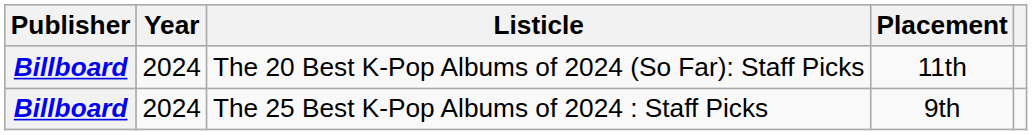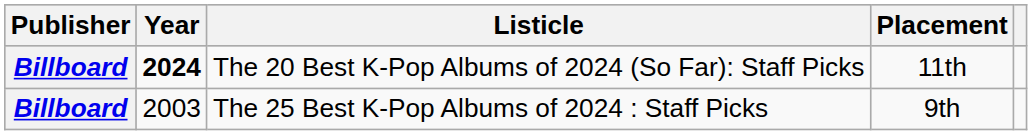The 20 Best K-Pop Albums of 2024 (So Far): Staff Picks | Year: normal -> bold
The 25 Best K-Pop Albums of 2024 : Staff Picks | Year: 2024 -> 2003
